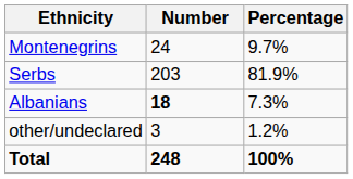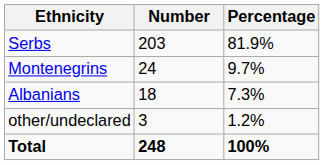rows swapped: Serbs <-> Montenegrins
Albanians | Number: bold -> normal
